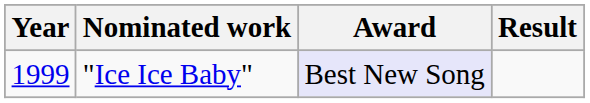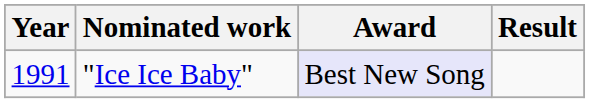"Ice Ice Baby" | Year: 1999 -> 1991
